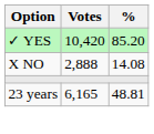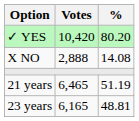✓ YES | %: 85.20 -> 80.20
+ row: 21 years | 6,465 | 51.19
